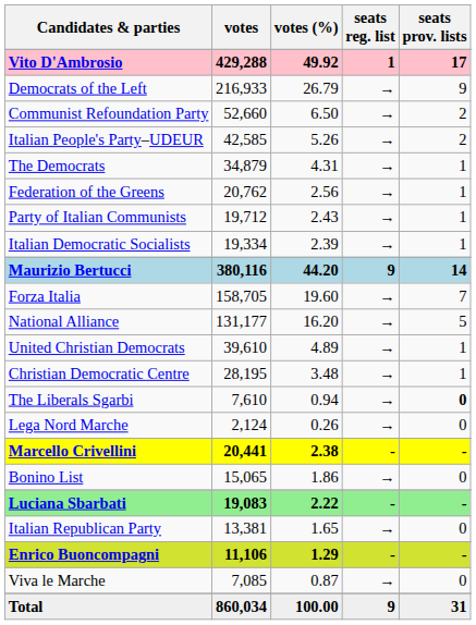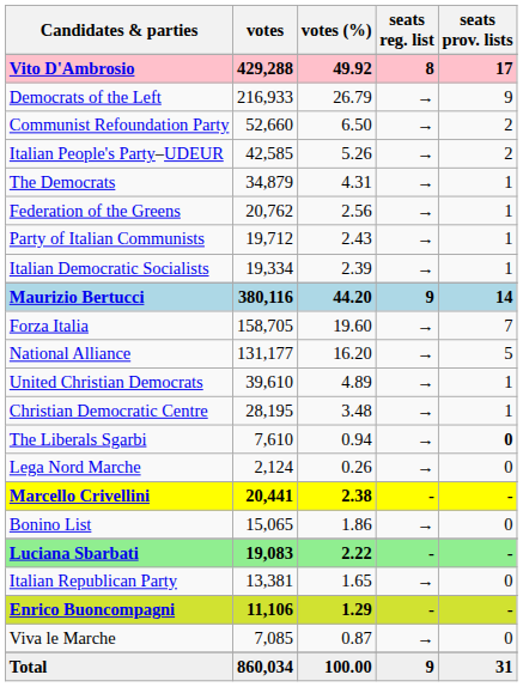Vito D'Ambrosio | seats reg. list: 1 -> 8
